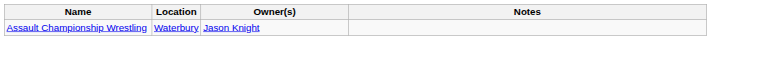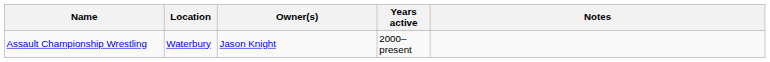+ column: Years active | 2000–present
